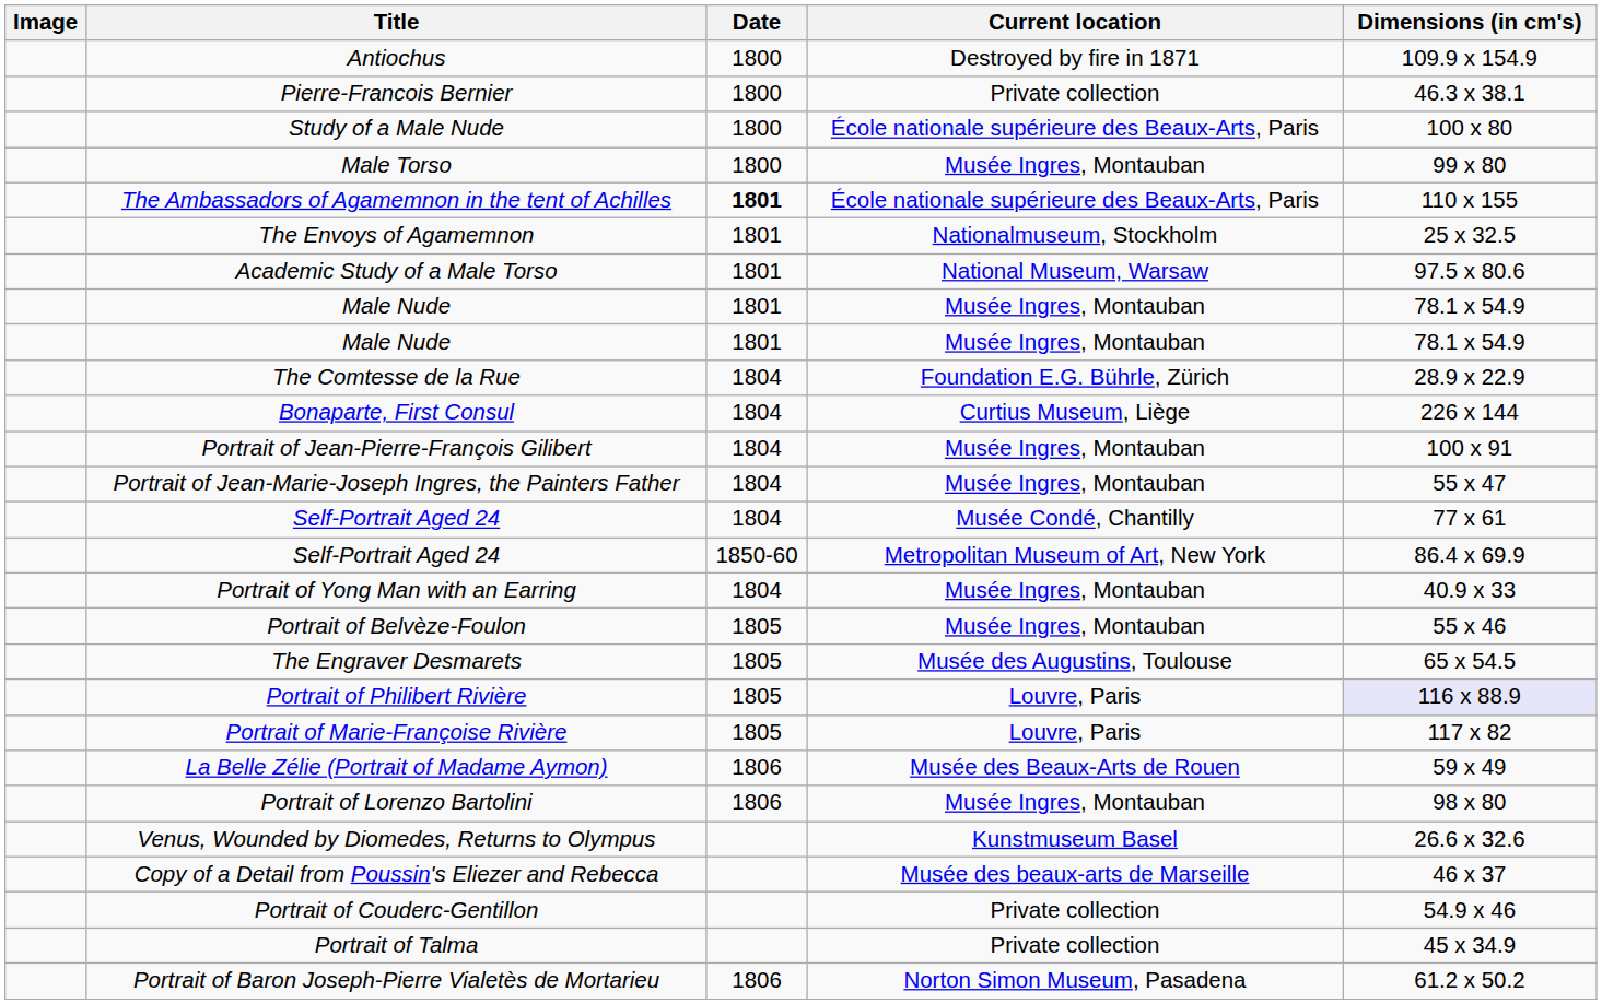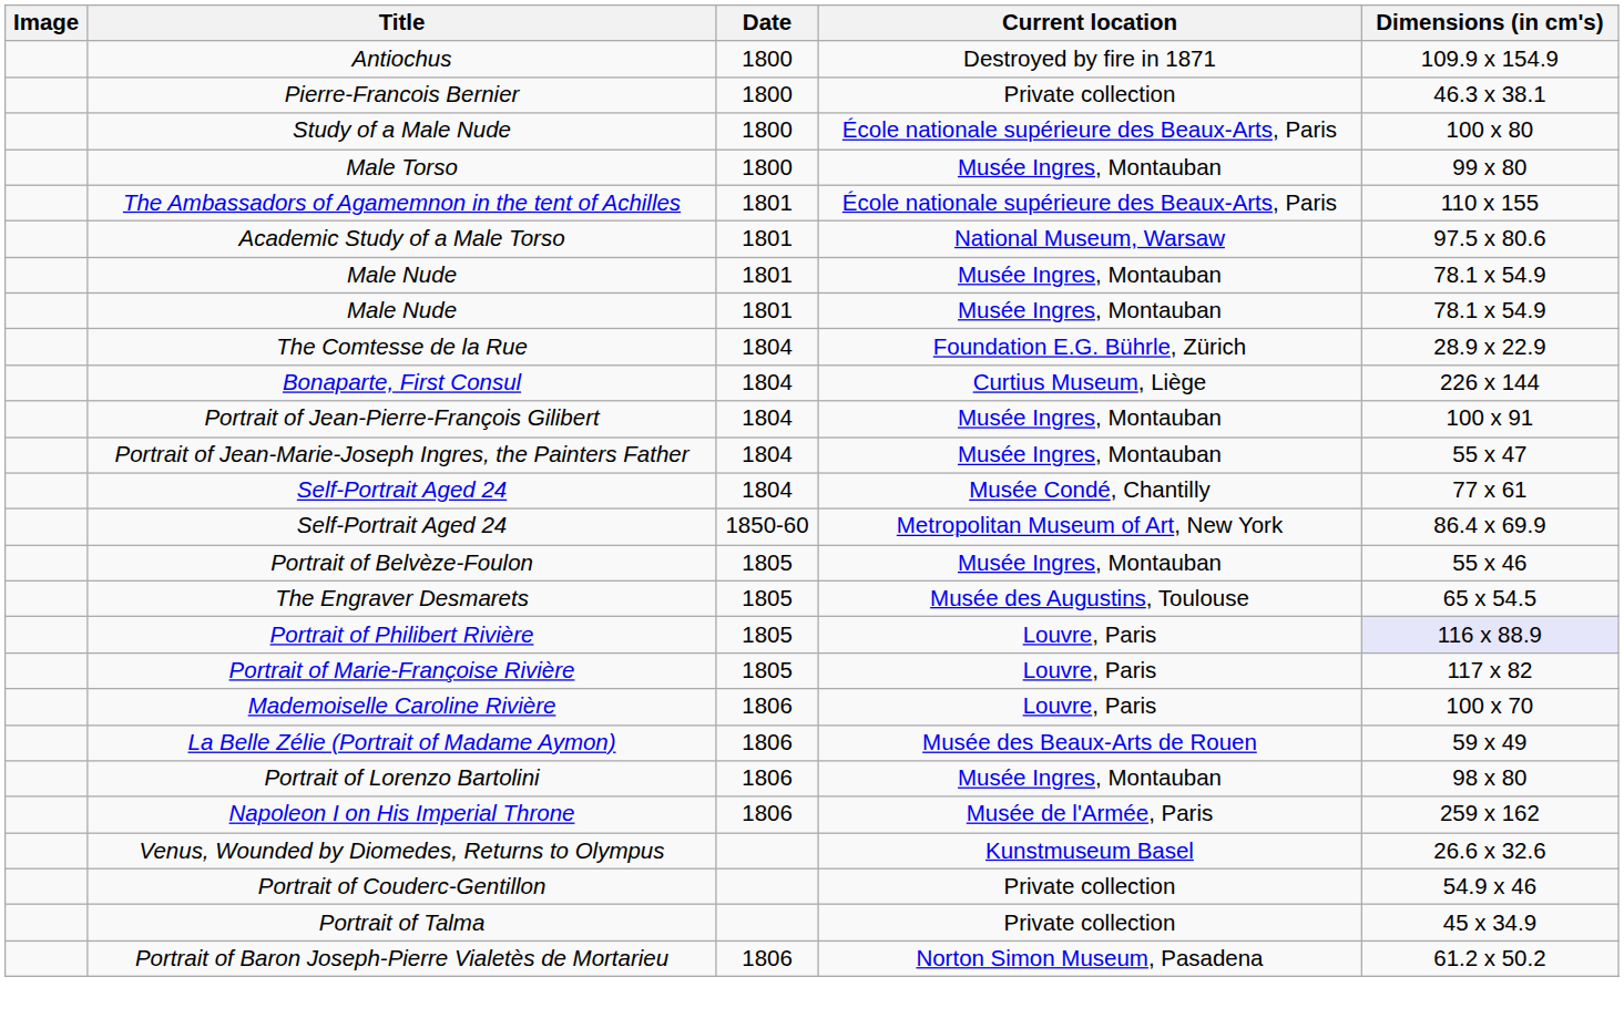The Ambassadors of Agamemnon in the tent of Achilles | Date: bold -> normal
- row: The Envoys of Agamemnon | 1801 | Nationalmuseum, Stockholm | 25 x 32.5
- row: Portrait of Yong Man with an Earring | 1804 | Musée Ingres, Montauban | 40.9 x 33
+ row: Mademoiselle Caroline Rivière | 1806 | Louvre, Paris | 100 x 70
+ row: Napoleon I on His Imperial Throne | 1806 | Musée de l'Armée, Paris | 259 x 162
- row: Copy of a Detail from Poussin's Eliezer and Rebecca | Musée des beaux-arts de Marseille | 46 x 37
